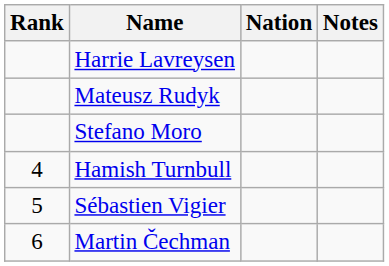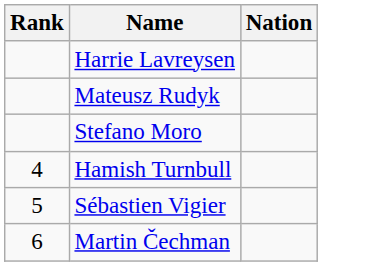- column: Notes
